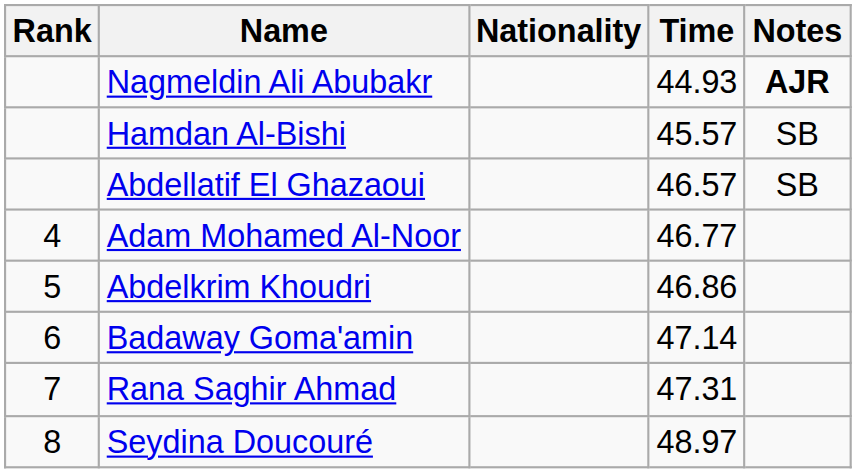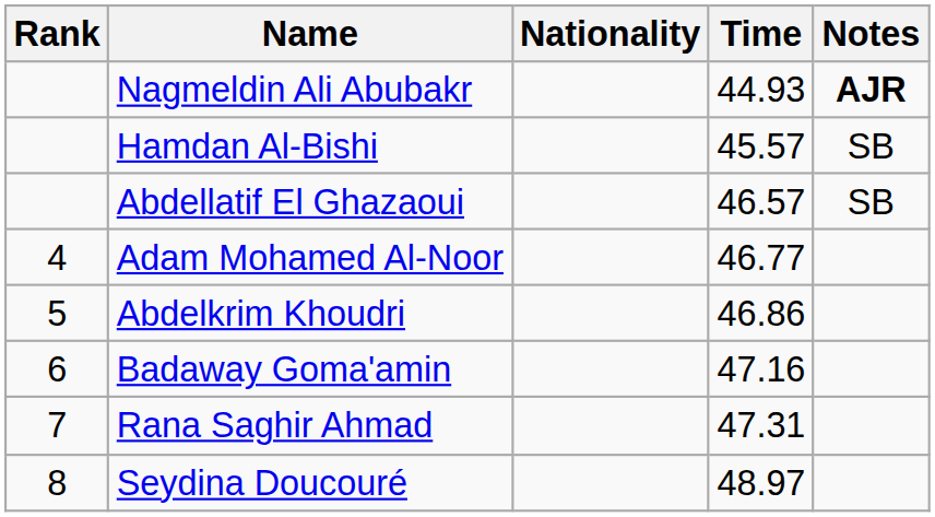Badaway Goma'amin | Time: 47.14 -> 47.16
